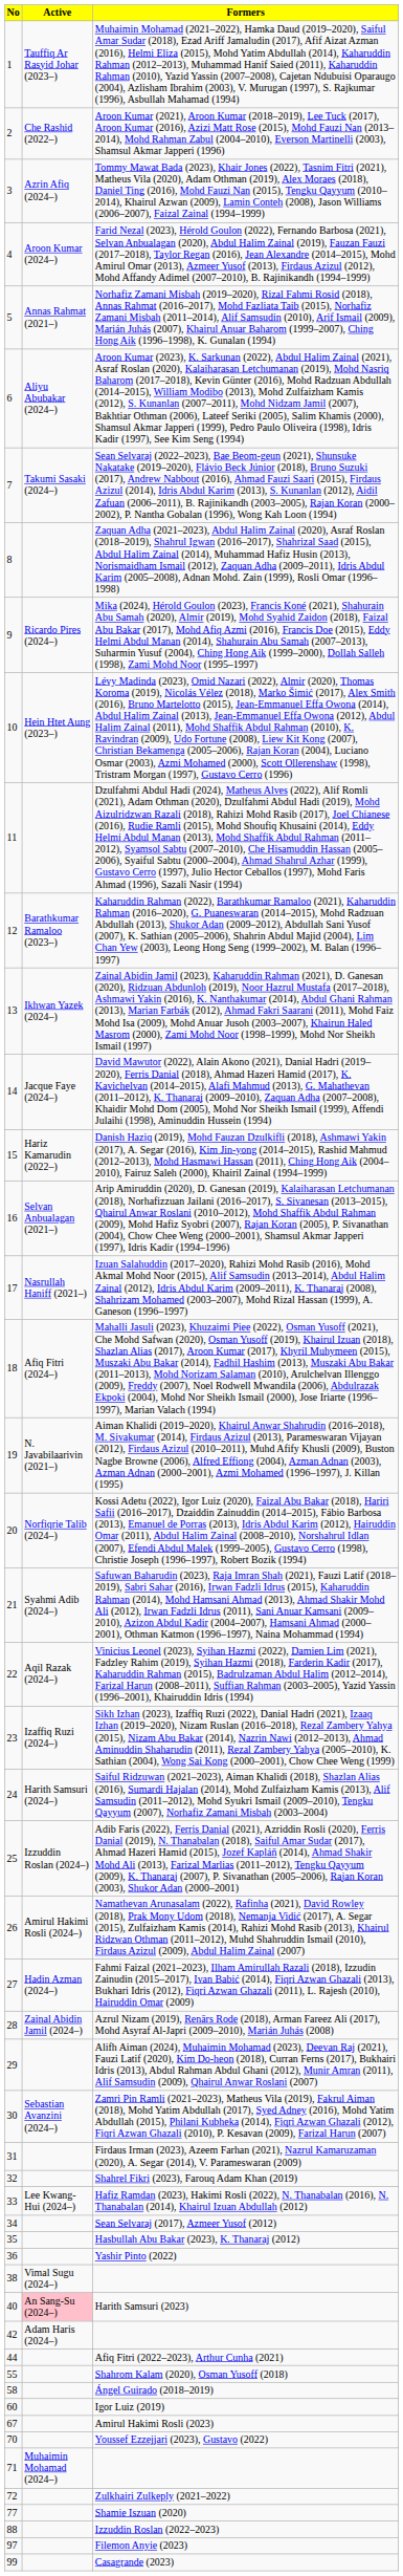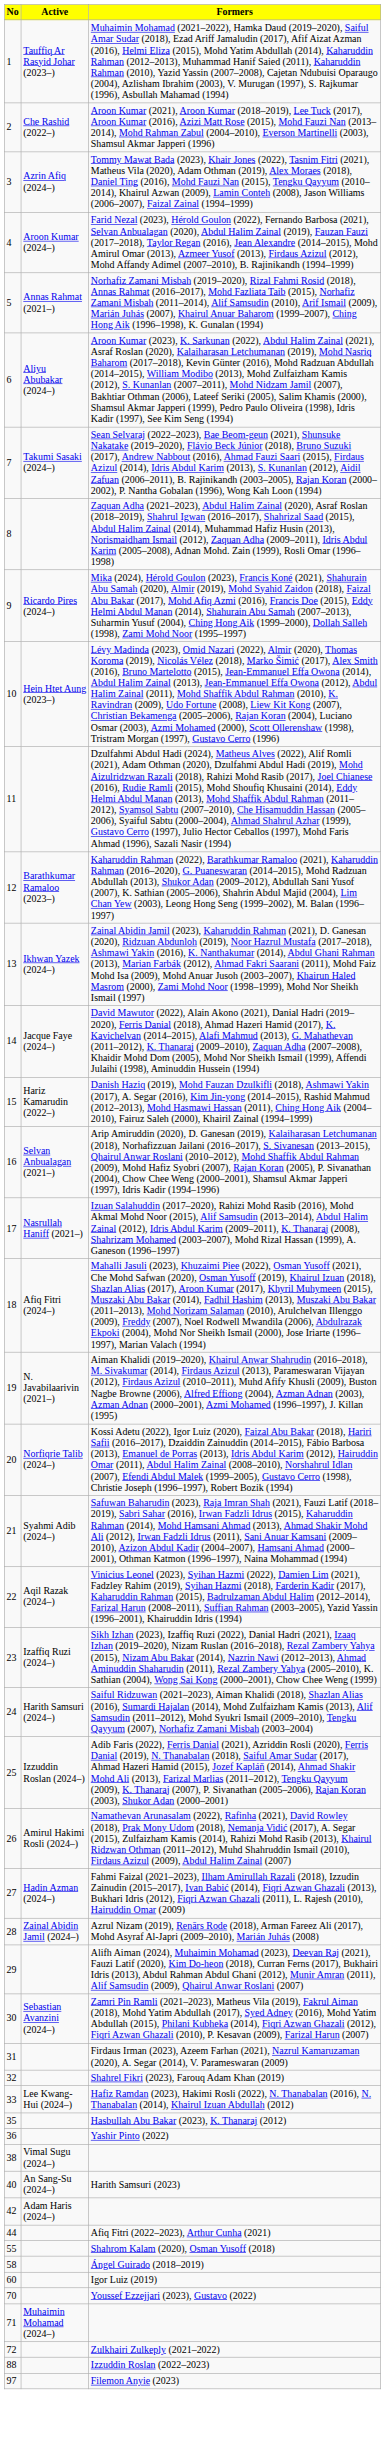- row: 34 | Sean Selvaraj (2017), Azmeer Yusof (2012)
Harith Samsuri (2023) | Active: pink background -> no background
- row: 67 | Amirul Hakimi Rosli (2023)
- row: 77 | Shamie Iszuan (2020)
- row: 99 | Casagrande (2023)
